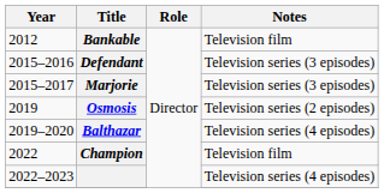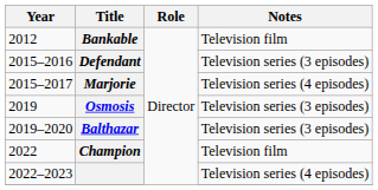Marjorie | Notes: Television series (3 episodes) -> Television series (4 episodes)
Osmosis | Notes: Television series (2 episodes) -> Television series (3 episodes)
Balthazar | Notes: Television series (4 episodes) -> Television series (3 episodes)
